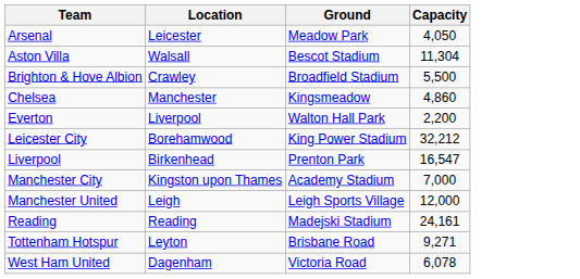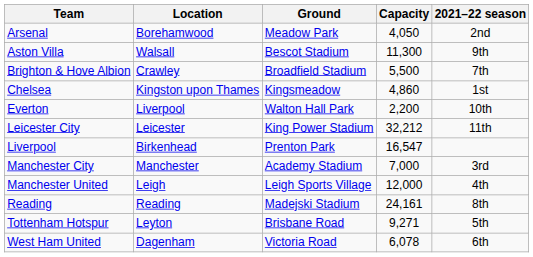+ column: 2021–22 season | 2nd | 9th | 7th | 1st | 10th | 11th | 3rd | 4th | 8th | 5th | 6th
Arsenal | Location: Leicester -> Borehamwood
Aston Villa | Capacity: 11,304 -> 11,300
Chelsea | Location: Manchester -> Kingston upon Thames
Leicester City | Location: Borehamwood -> Leicester
Manchester City | Location: Kingston upon Thames -> Manchester
